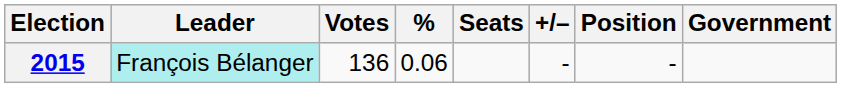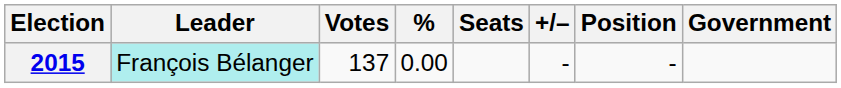2015 | Votes: 136 -> 137
2015 | %: 0.06 -> 0.00
